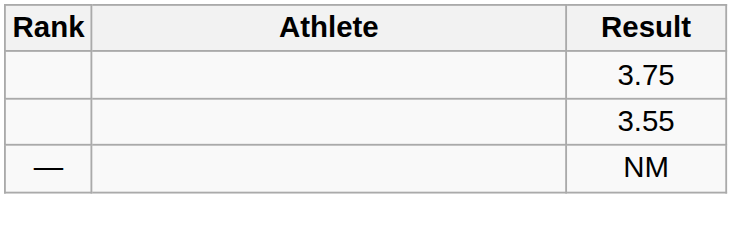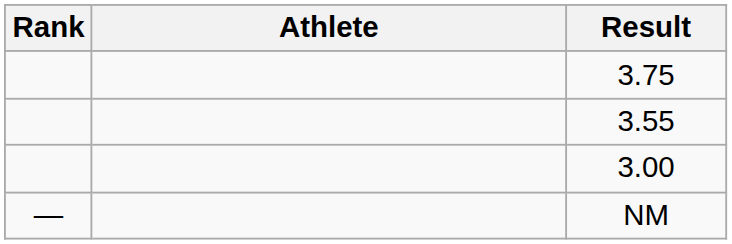+ row: 3.00
